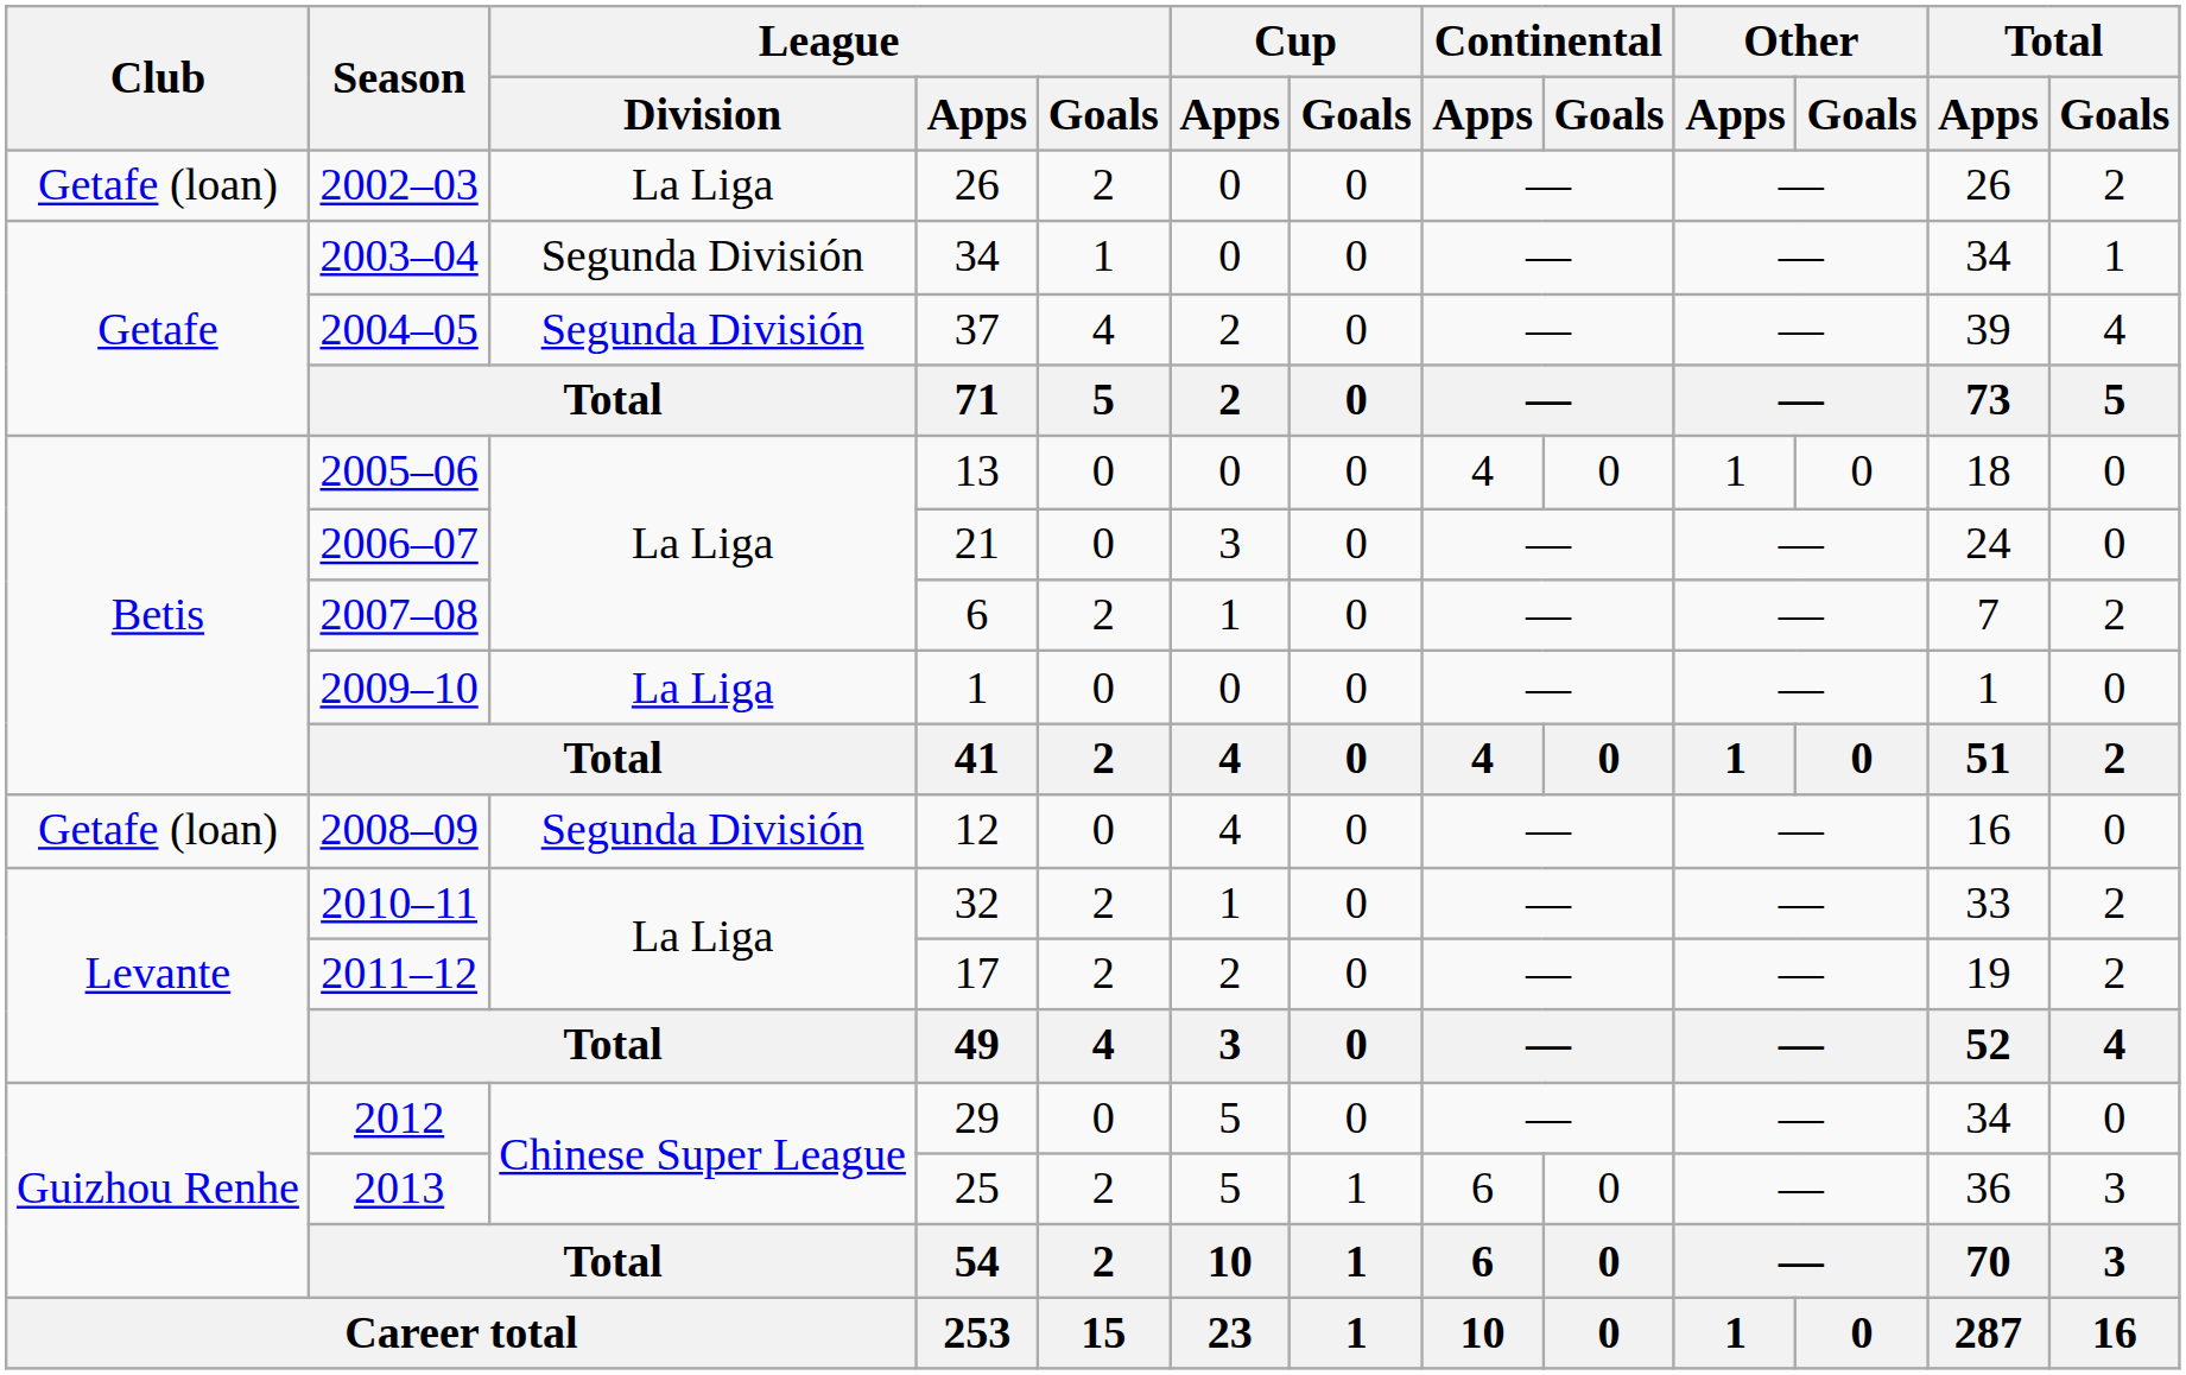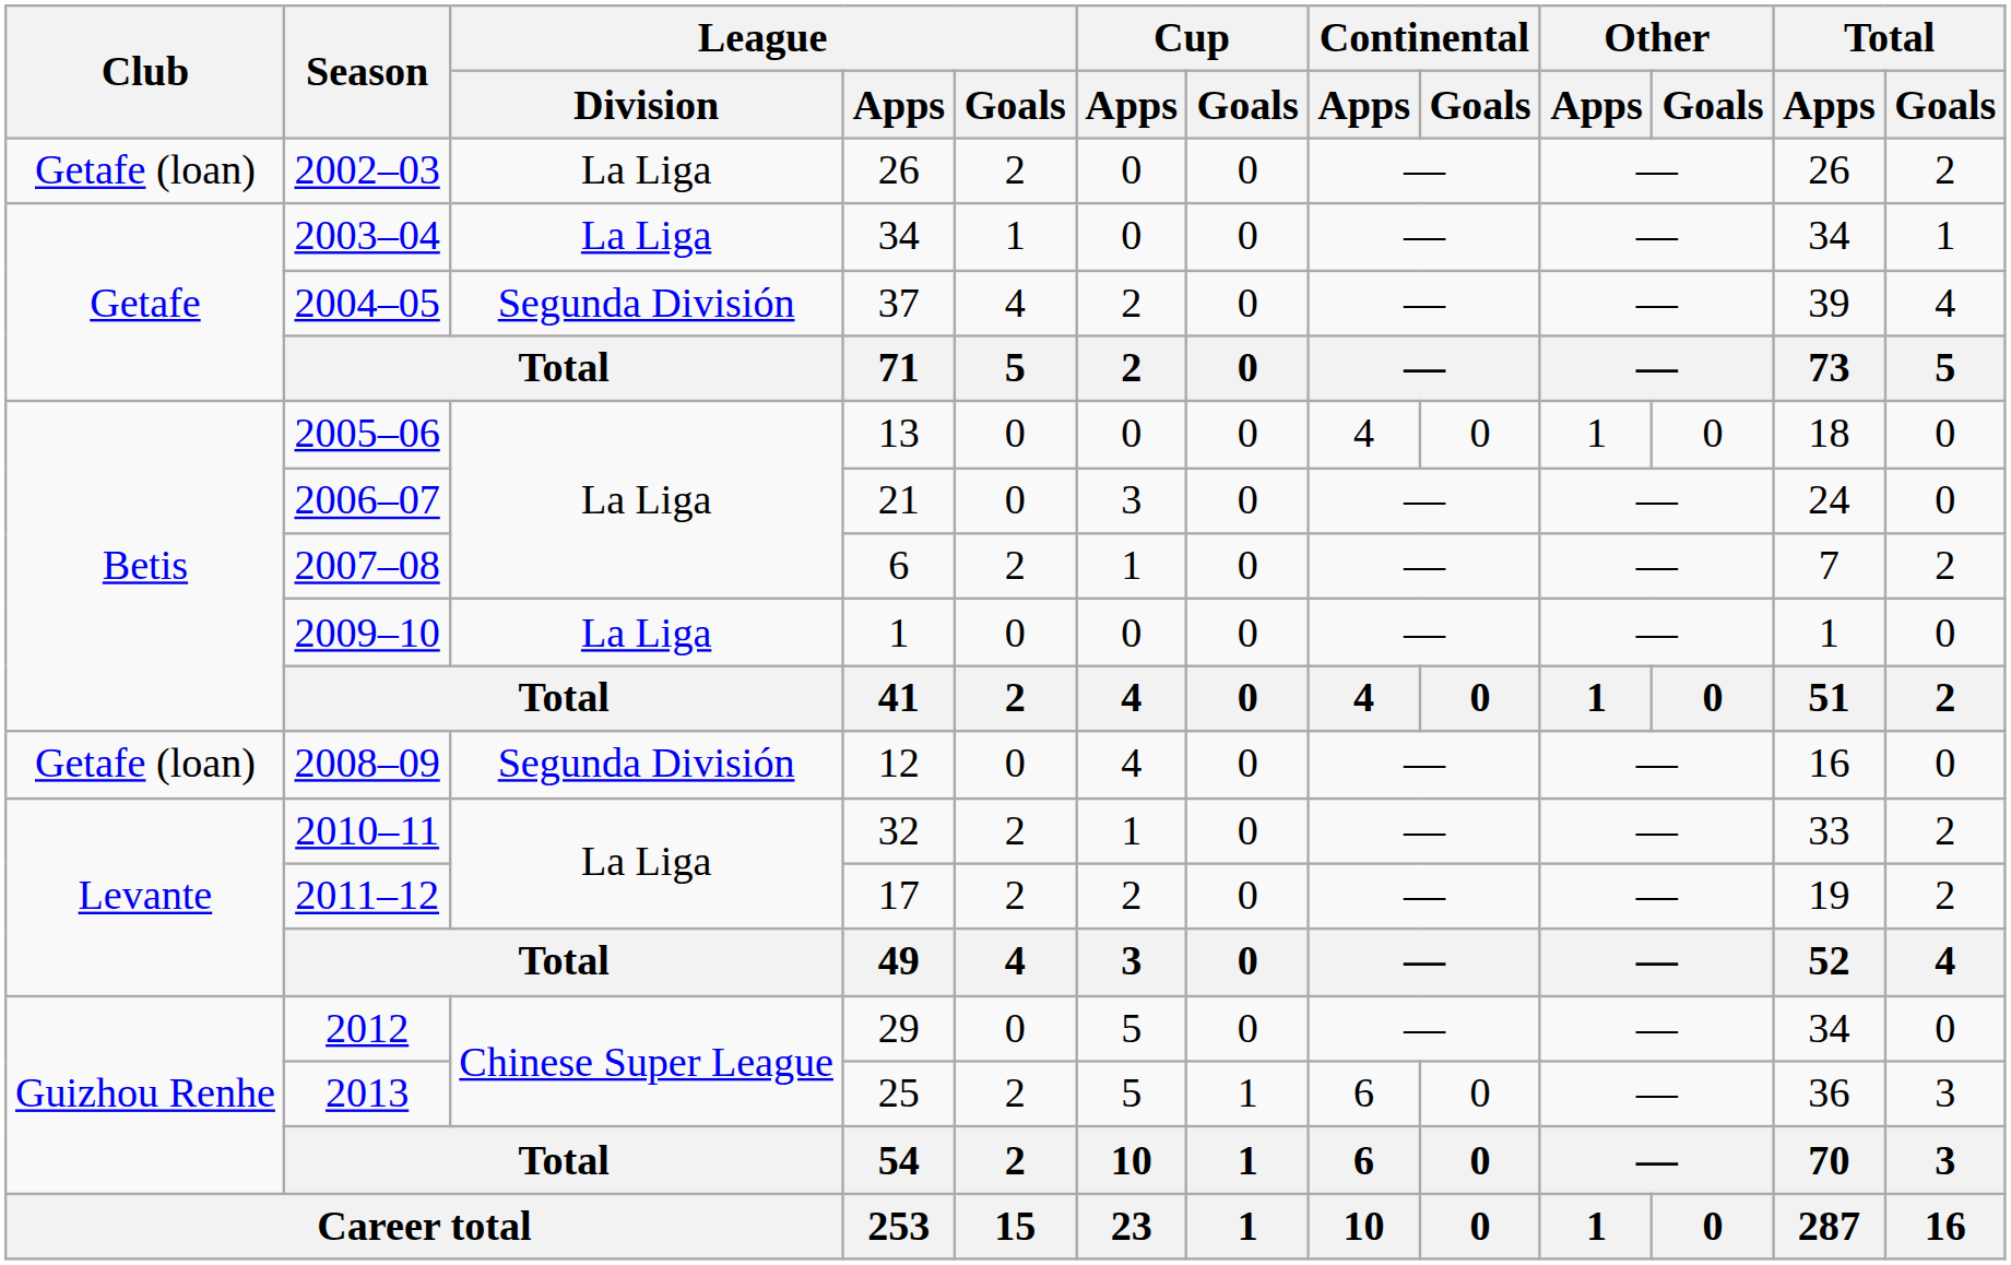2003–04 | League / Division: Segunda División -> La Liga
